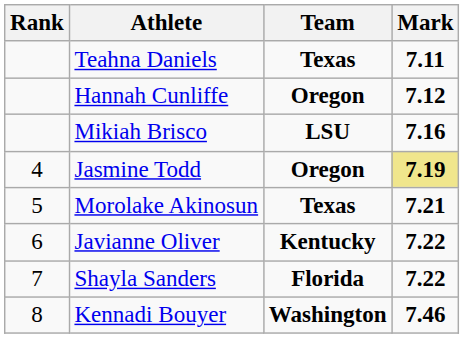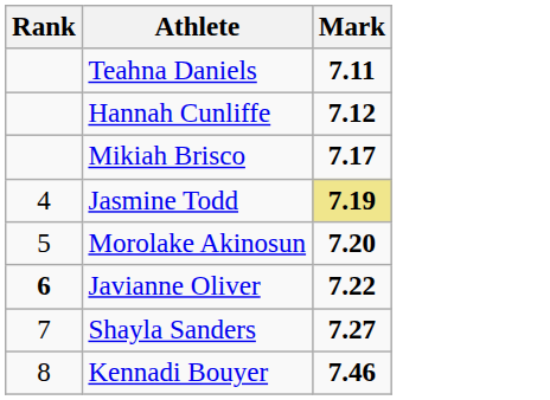- column: Team | Texas | Oregon | LSU | Oregon | Texas | Kentucky | Florida | Washington
Mikiah Brisco | Mark: 7.16 -> 7.17
Morolake Akinosun | Mark: 7.21 -> 7.20
Javianne Oliver | Rank: normal -> bold
Shayla Sanders | Mark: 7.22 -> 7.27
